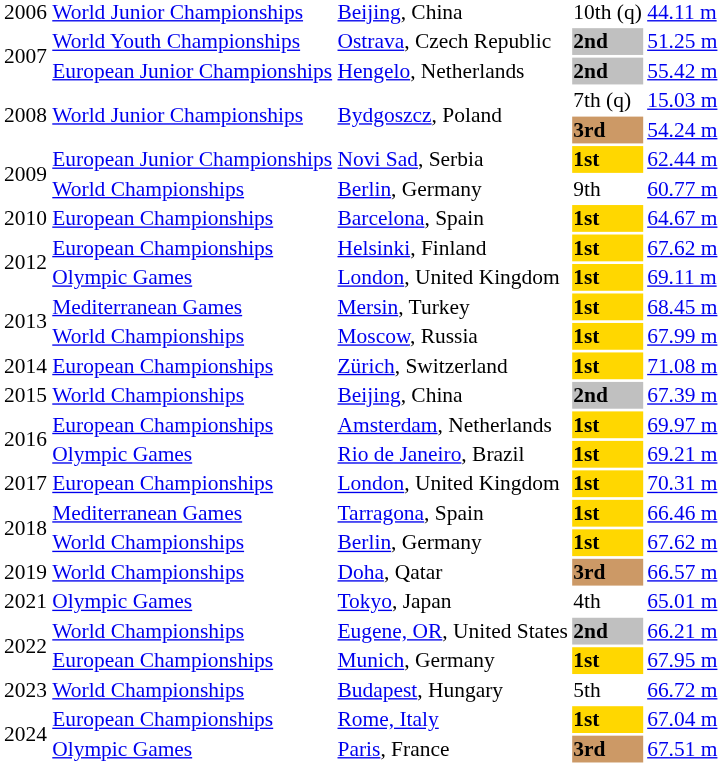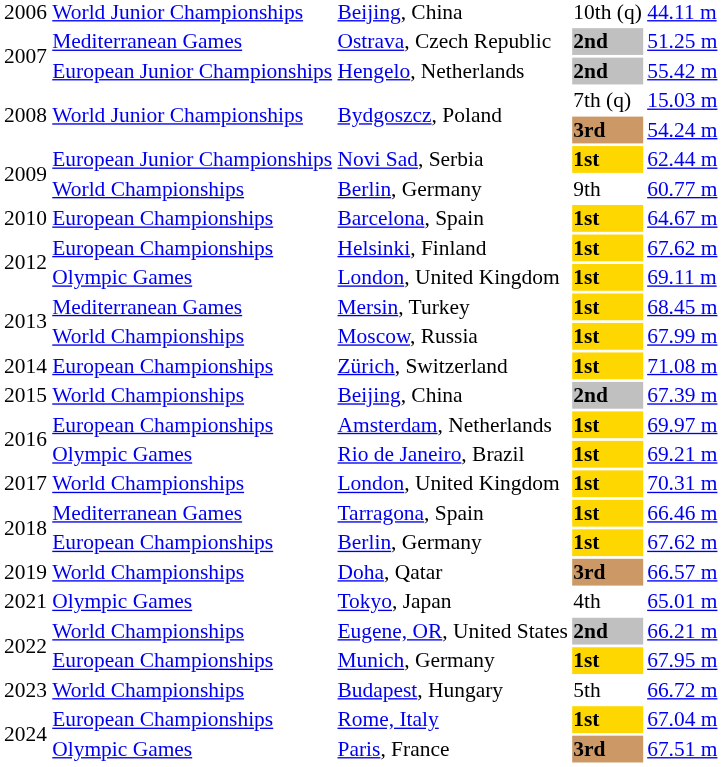Ostrava, Czech Republic | column 2: World Youth Championships -> Mediterranean Games
2017 / London, United Kingdom | column 2: European Championships -> World Championships
2018 / Berlin, Germany | column 2: World Championships -> European Championships
